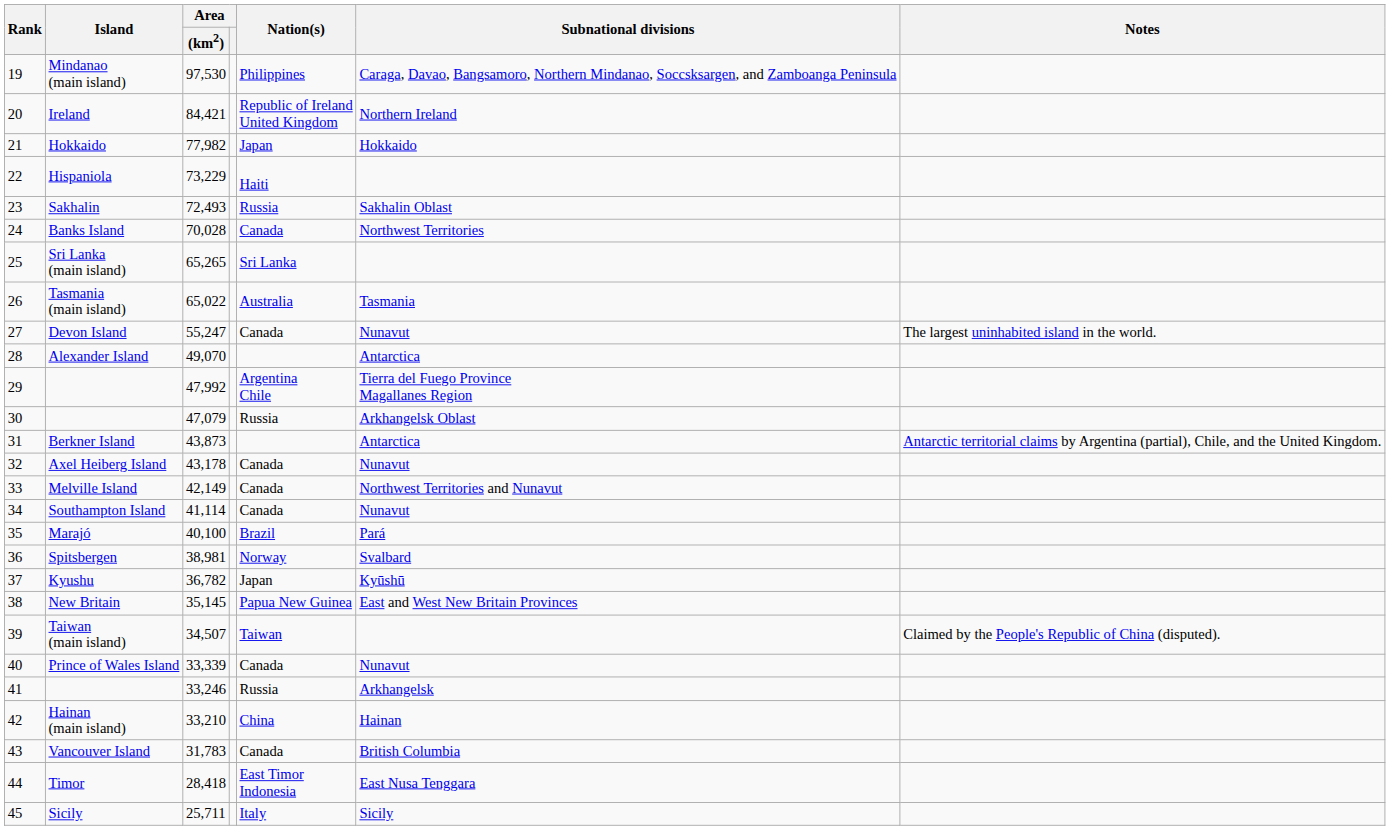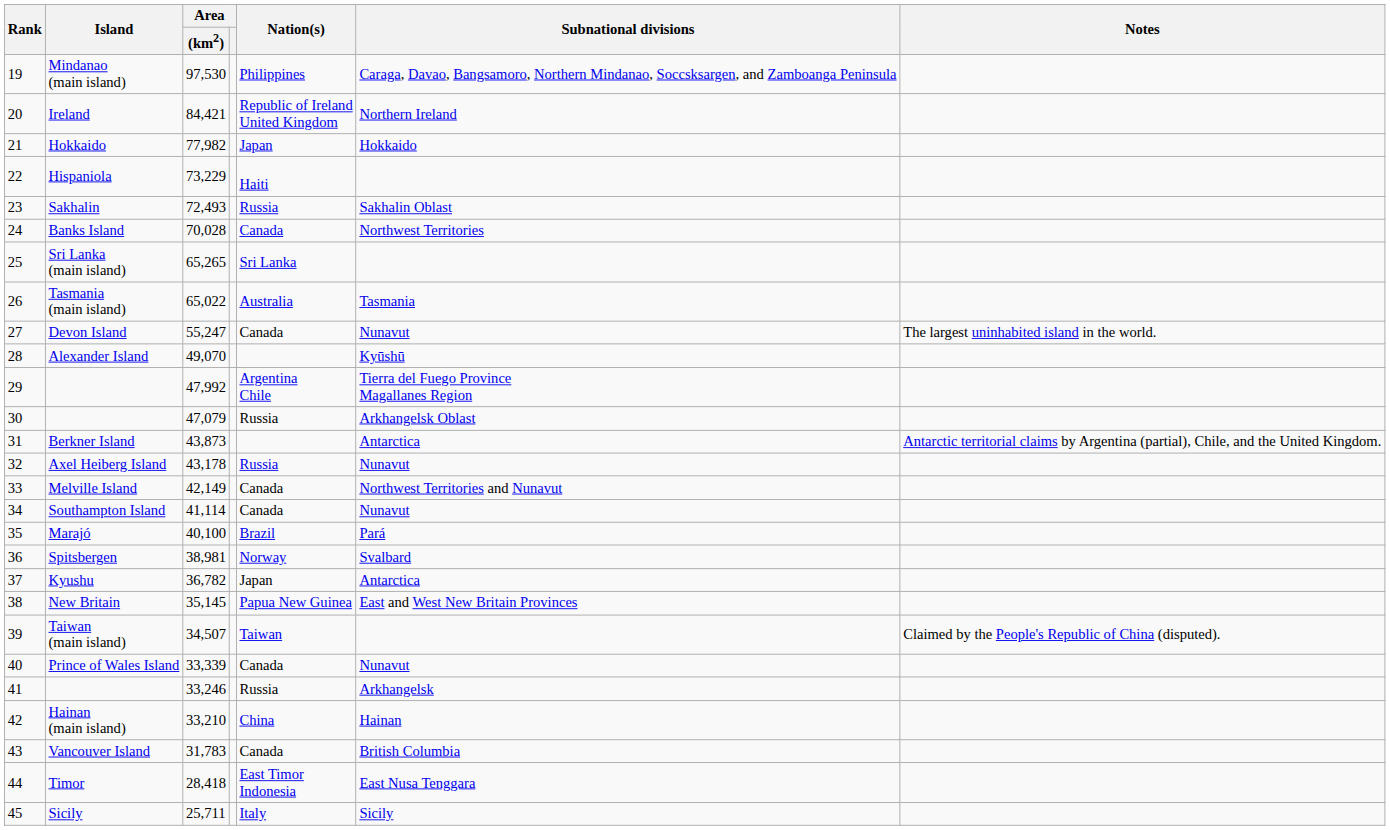Alexander Island | Subnational divisions: Antarctica -> Kyūshū
Axel Heiberg Island | Nation(s): Canada -> Russia
Kyushu | Subnational divisions: Kyūshū -> Antarctica
